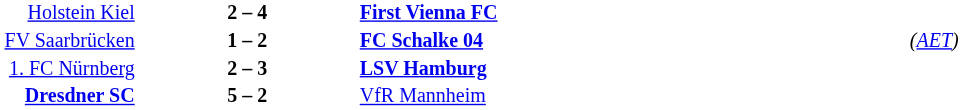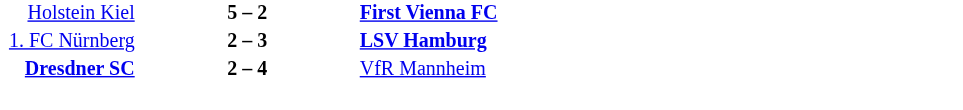Holstein Kiel | column 2: 2 – 4 -> 5 – 2
- row: FV Saarbrücken | 1 – 2 | FC Schalke 04 | (AET)
Dresdner SC | column 2: 5 – 2 -> 2 – 4
